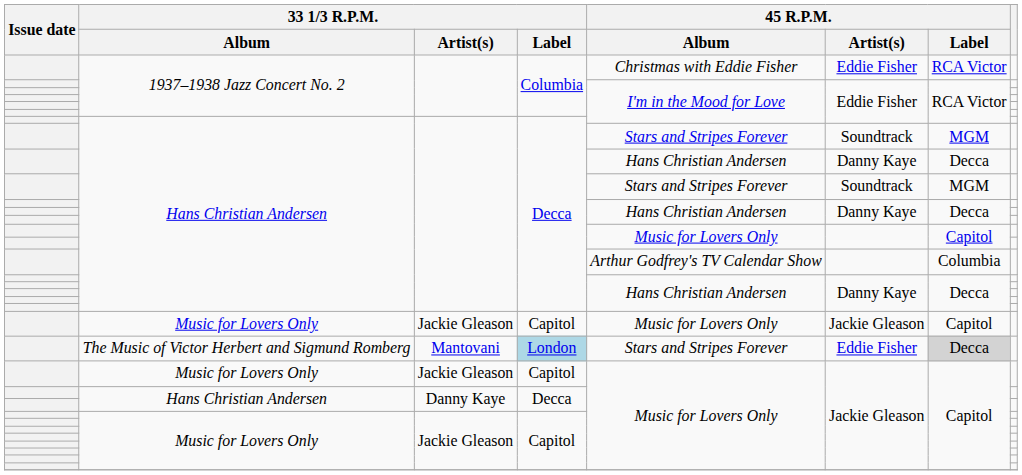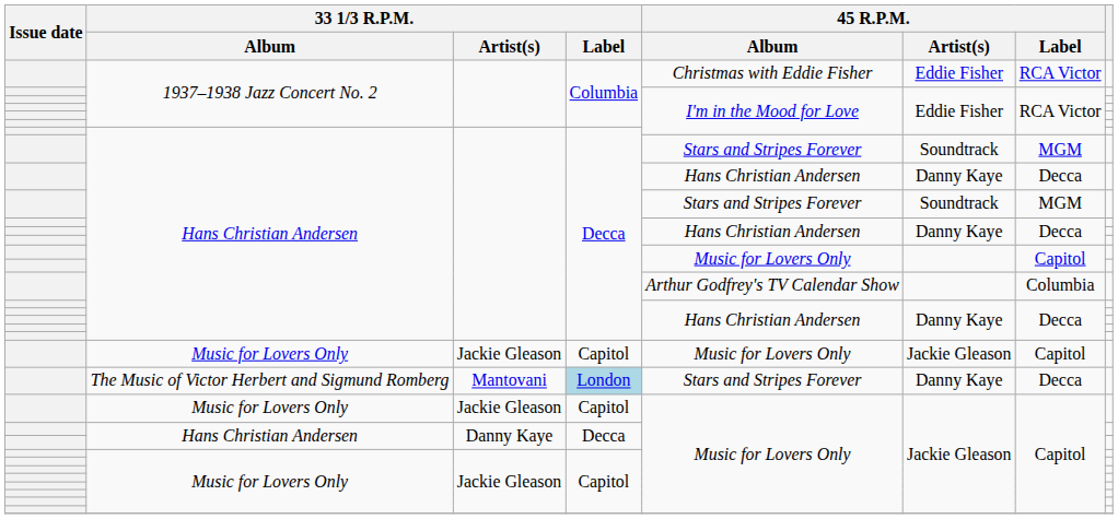The Music of Victor Herbert and Sigmund Romberg | 45 R.P.M. / Artist(s): Eddie Fisher -> Danny Kaye
The Music of Victor Herbert and Sigmund Romberg | 45 R.P.M. / Label: lightgrey background -> no background
